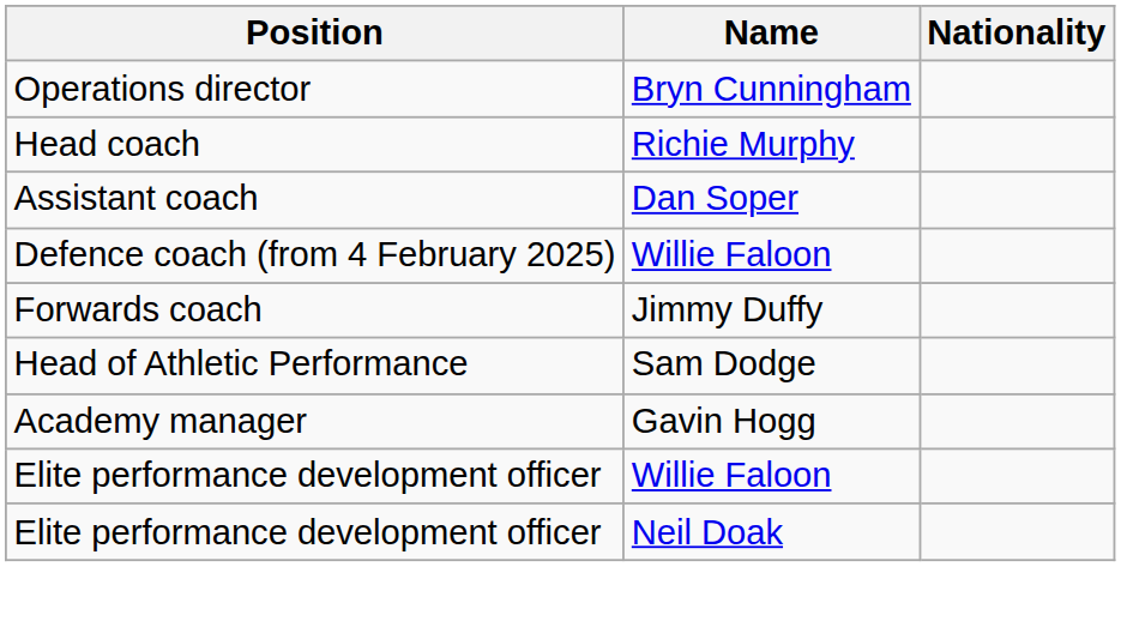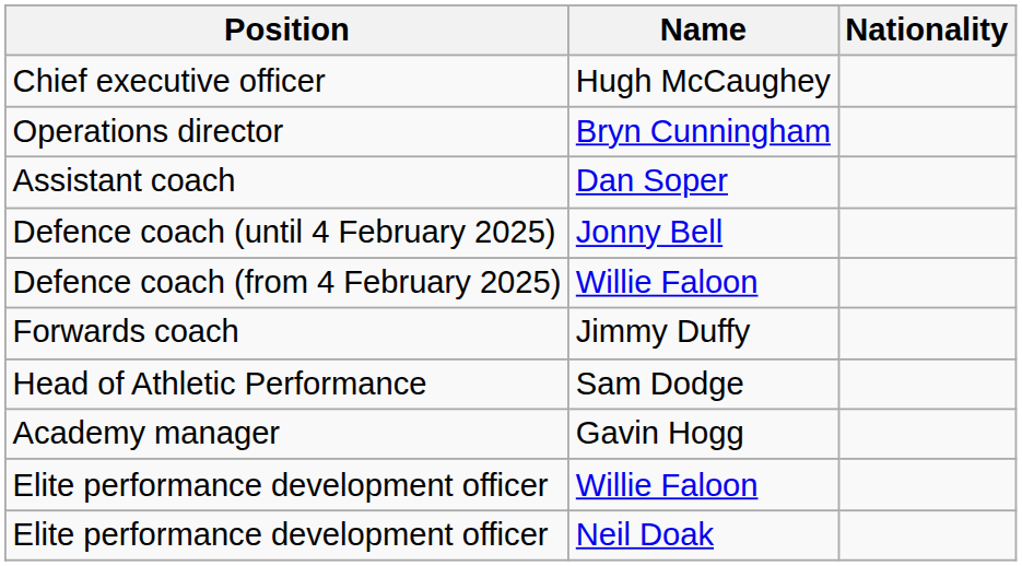+ row: Chief executive officer | Hugh McCaughey
- row: Head coach | Richie Murphy
+ row: Defence coach (until 4 February 2025) | Jonny Bell
